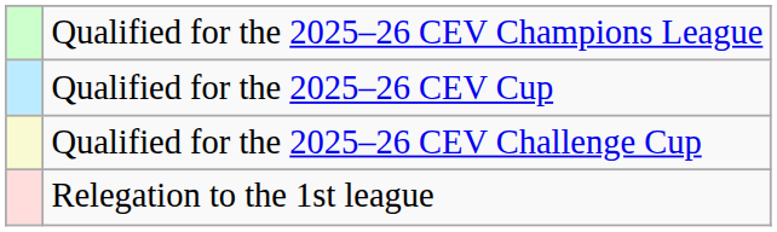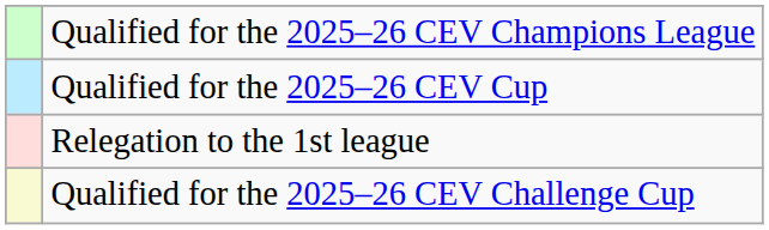rows swapped: Qualified for the 2025–26 CEV Challenge Cup <-> Relegation to the 1st league
